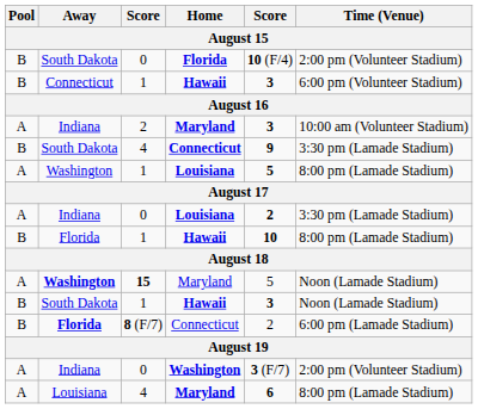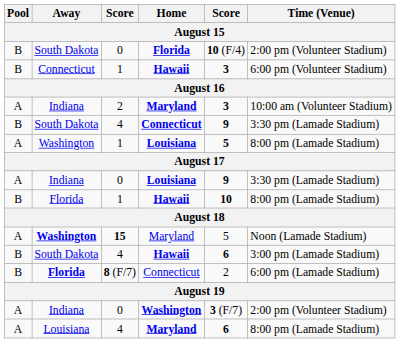Indiana / Louisiana | column 5: 2 -> 9
South Dakota / Hawaii | column 3: 1 -> 4
South Dakota / Hawaii | column 5: 3 -> 6
South Dakota / Hawaii | Time (Venue): Noon (Lamade Stadium) -> 3:00 pm (Lamade Stadium)
